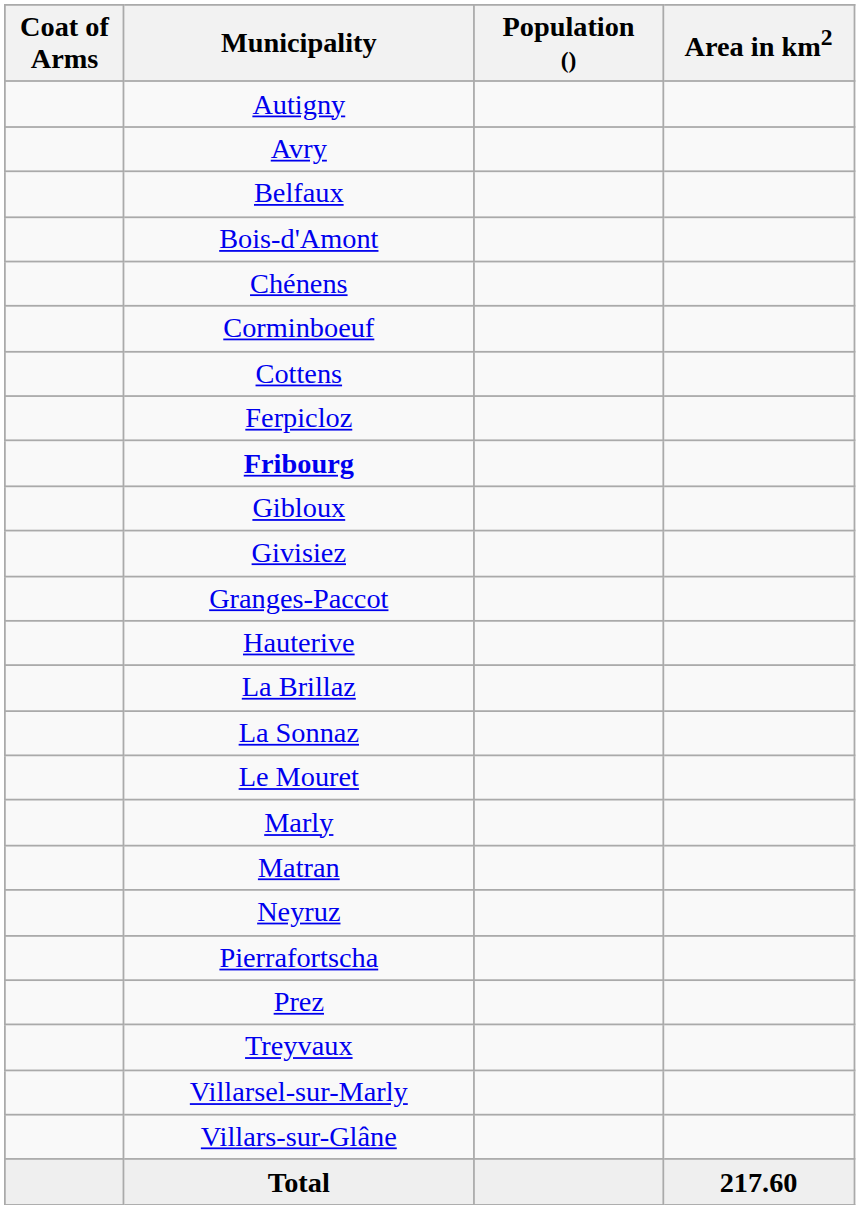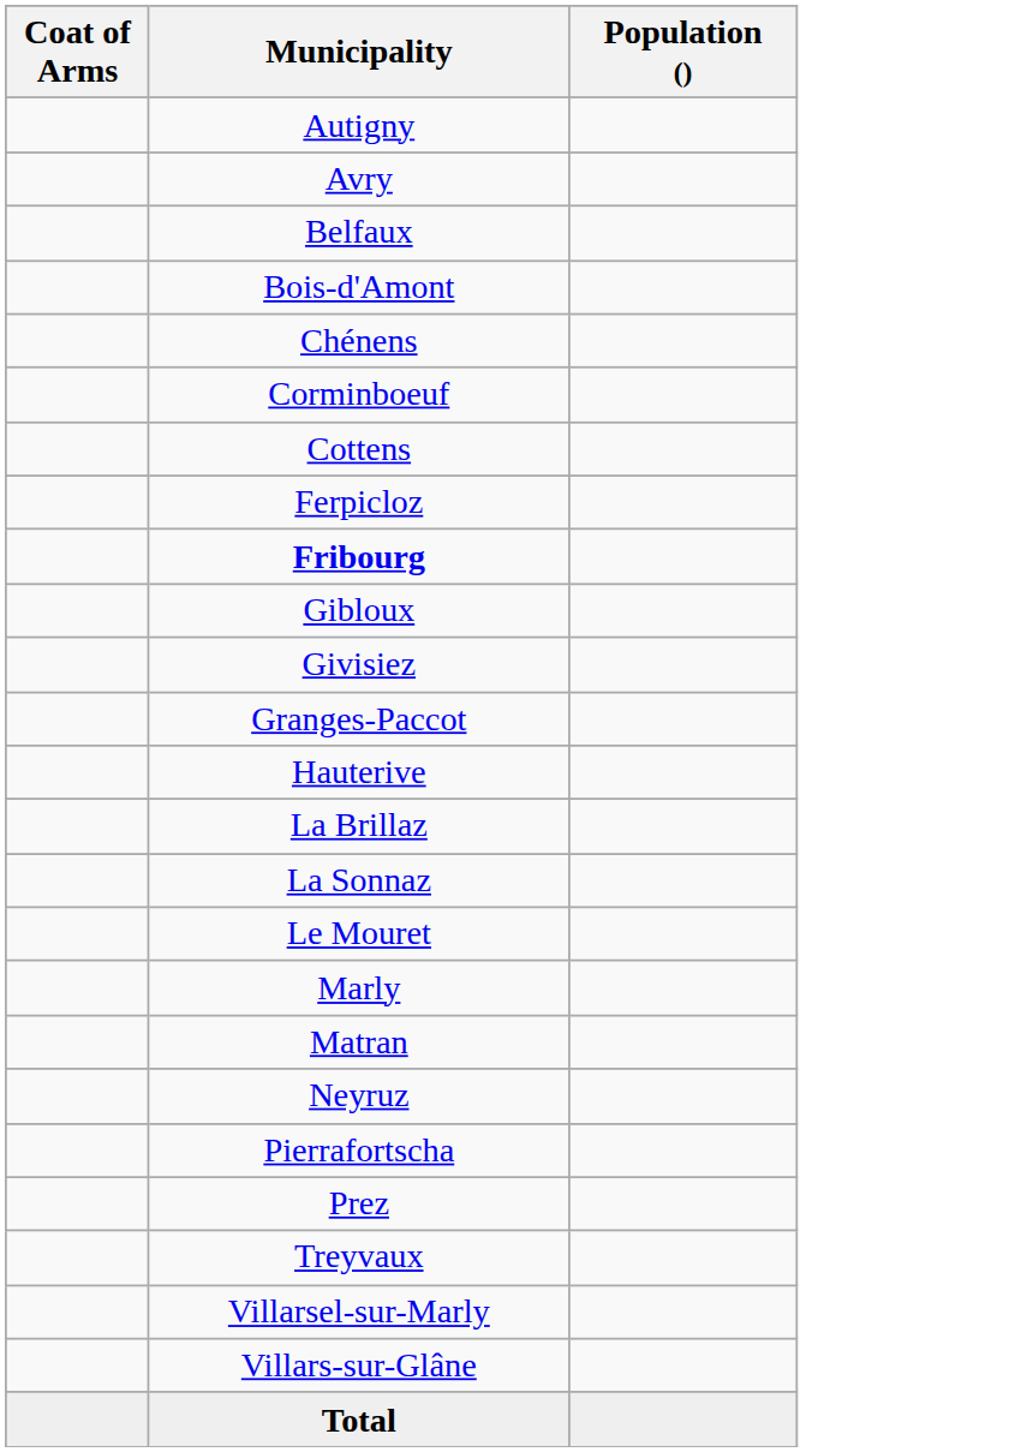- column: Area in km2 | 217.60
